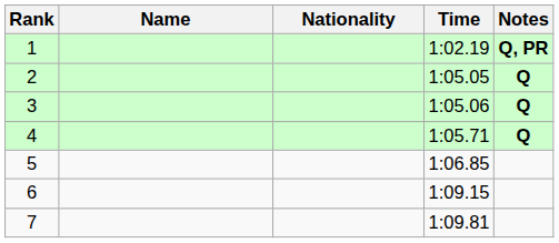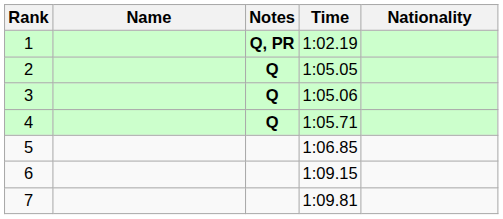columns swapped: Nationality <-> Notes
